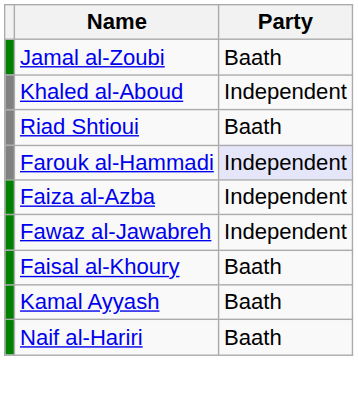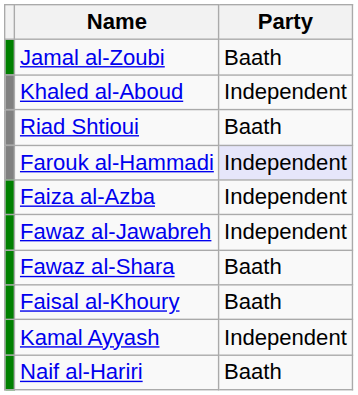+ row: Fawaz al-Shara | Baath
Kamal Ayyash | Party: Baath -> Independent
